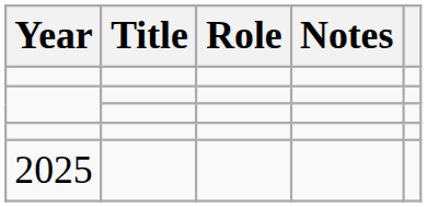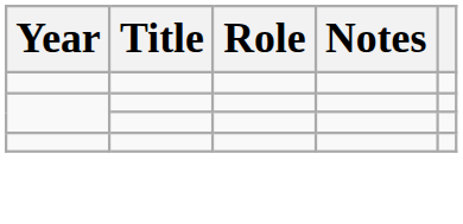- row: 2025
